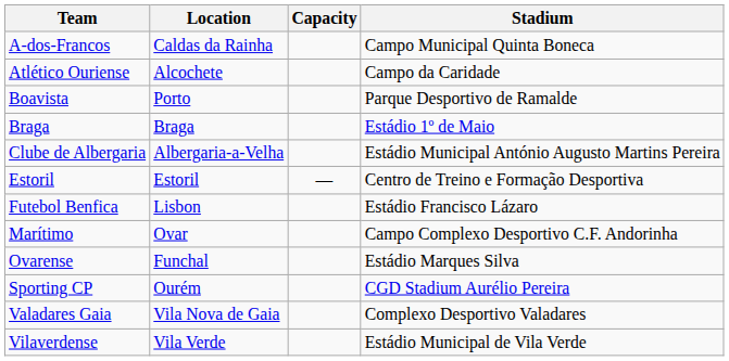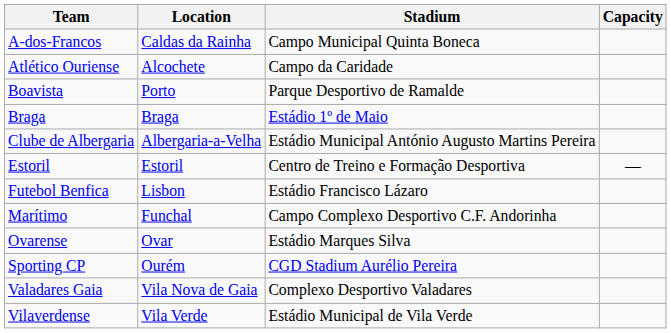columns swapped: Stadium <-> Capacity
Marítimo | Location: Ovar -> Funchal
Ovarense | Location: Funchal -> Ovar
